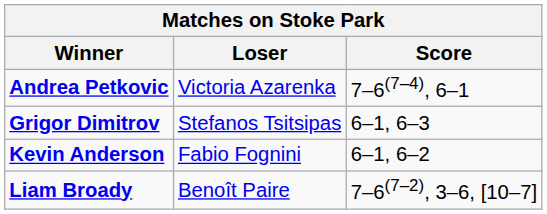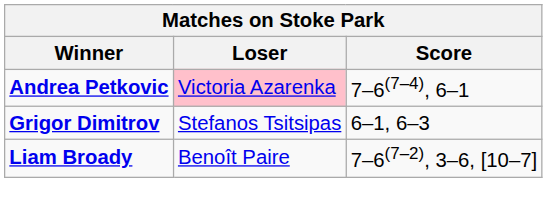Andrea Petkovic | Loser: no background -> pink background
- row: Kevin Anderson | Fabio Fognini | 6–1, 6–2
